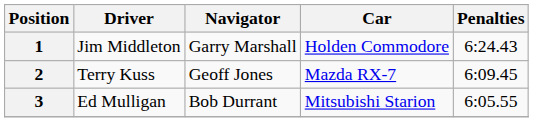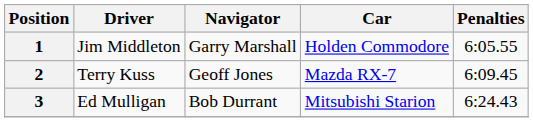1 | Penalties: 6:24.43 -> 6:05.55
3 | Penalties: 6:05.55 -> 6:24.43
